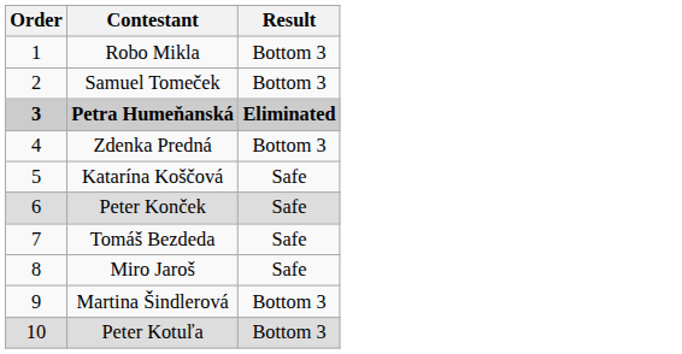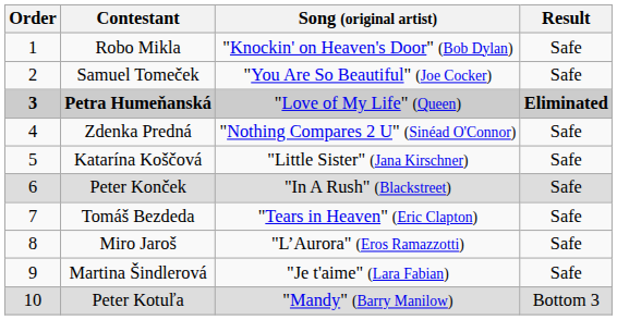+ column: Song (original artist) | "Knockin' on Heaven's Door" (Bob Dylan) | "You Are So Beautiful" (Joe Cocker) | "Love of My Life" (Queen) | "Nothing Compares 2 U" (Sinéad O'Connor) | "Little Sister" (Jana Kirschner) | "In A Rush" (Blackstreet) | "Tears in Heaven" (Eric Clapton) | "L’Aurora" (Eros Ramazzotti) | "Je t'aime" (Lara Fabian) | "Mandy" (Barry Manilow)
Robo Mikla | Result: Bottom 3 -> Safe
Samuel Tomeček | Result: Bottom 3 -> Safe
Zdenka Predná | Result: Bottom 3 -> Safe
Martina Šindlerová | Result: Bottom 3 -> Safe
